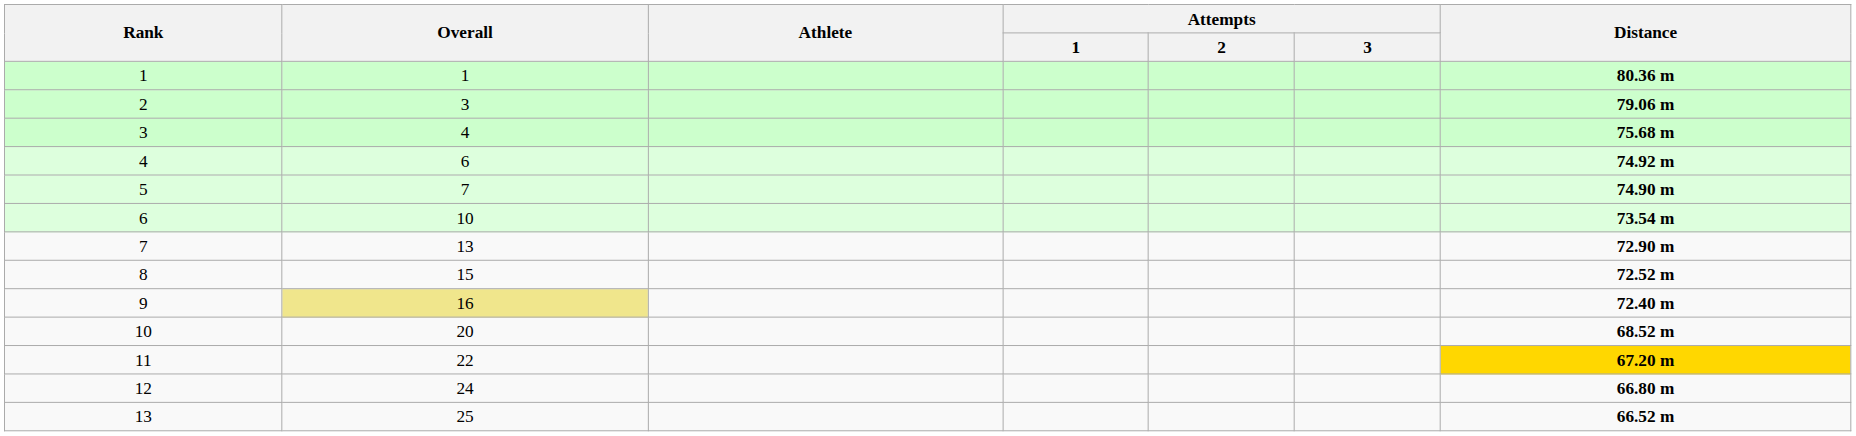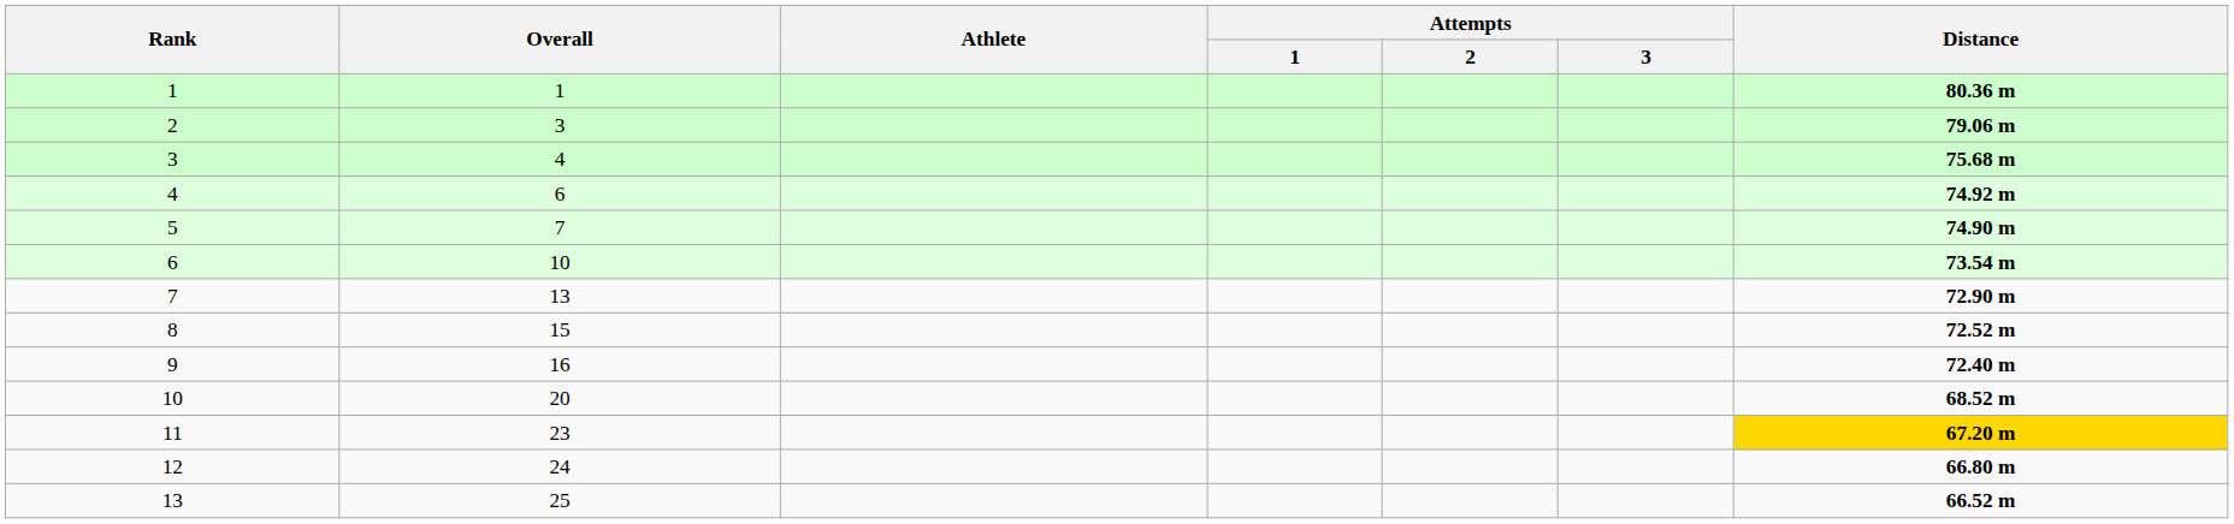9 | Overall: khaki background -> no background
11 | Overall: 22 -> 23
